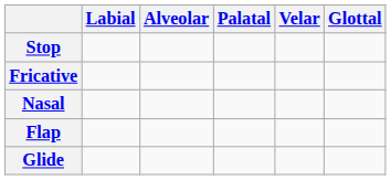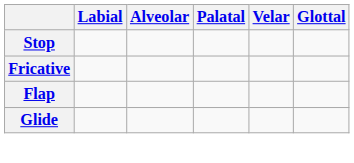- row: Nasal
